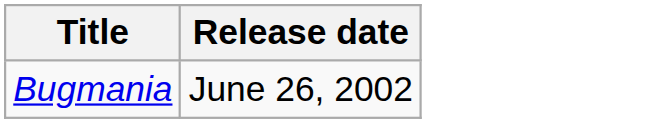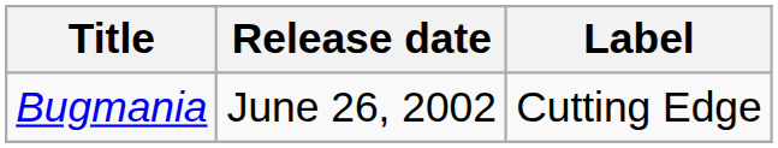+ column: Label | Cutting Edge
